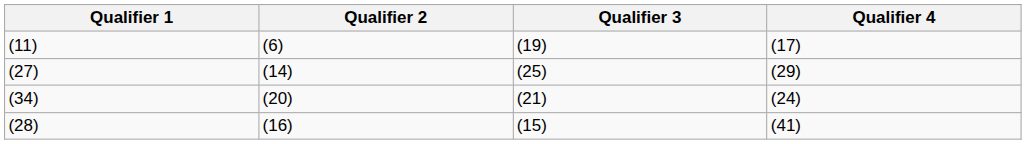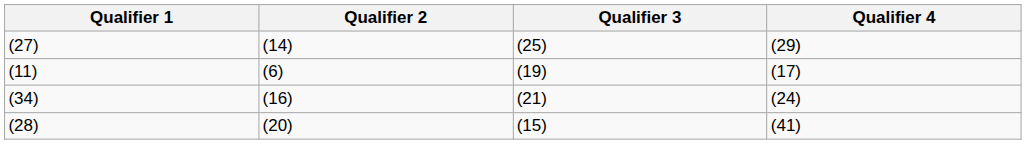rows swapped: (11) <-> (27)
(34) | Qualifier 2: (20) -> (16)
(28) | Qualifier 2: (16) -> (20)
